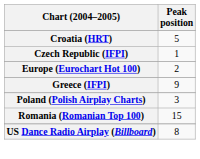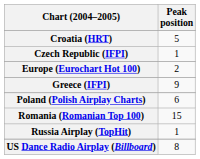Poland (Polish Airplay Charts) | Peak position: 3 -> 6
+ row: Russia Airplay (TopHit) | 1
